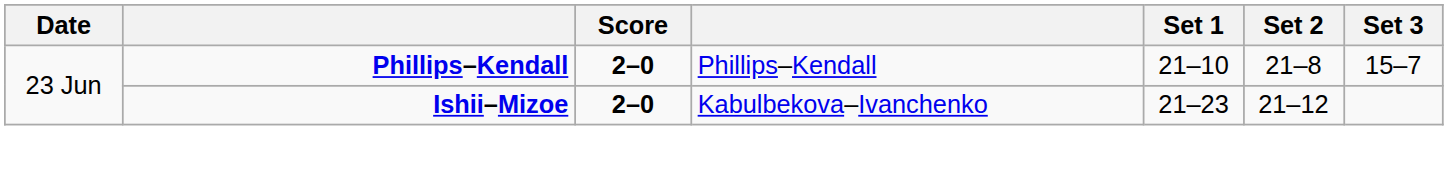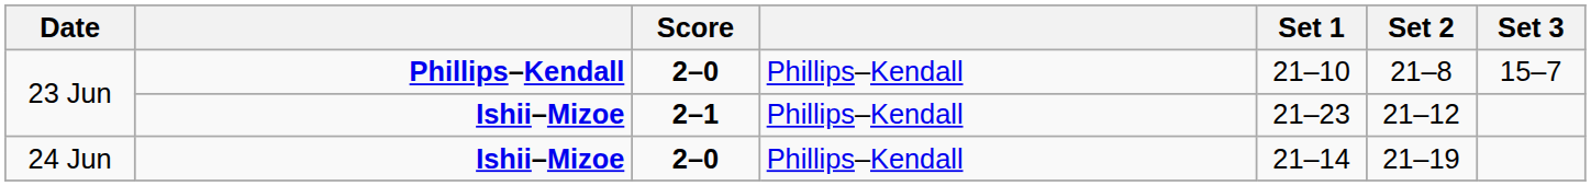23 Jun / Ishii–Mizoe | Score: 2–0 -> 2–1
23 Jun / Ishii–Mizoe | column 4: Kabulbekova–Ivanchenko -> Phillips–Kendall
+ row: 24 Jun | Ishii–Mizoe | 2–0 | Phillips–Kendall | 21–14 | 21–19
